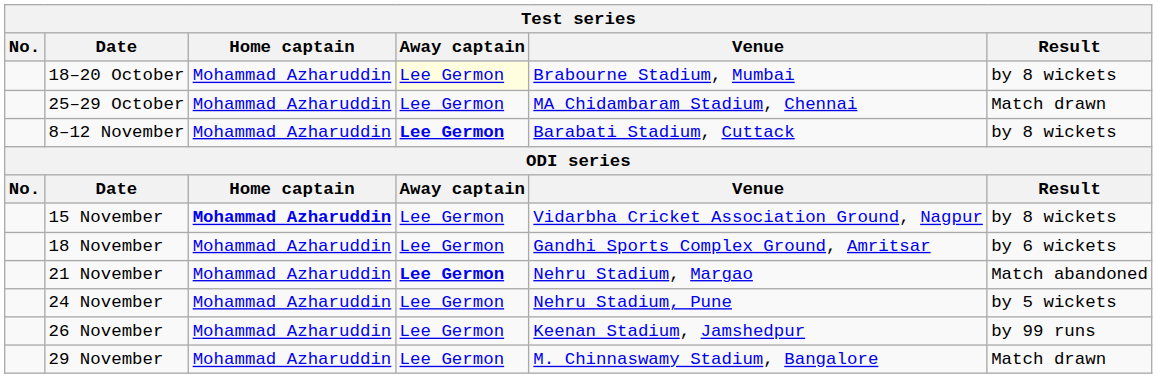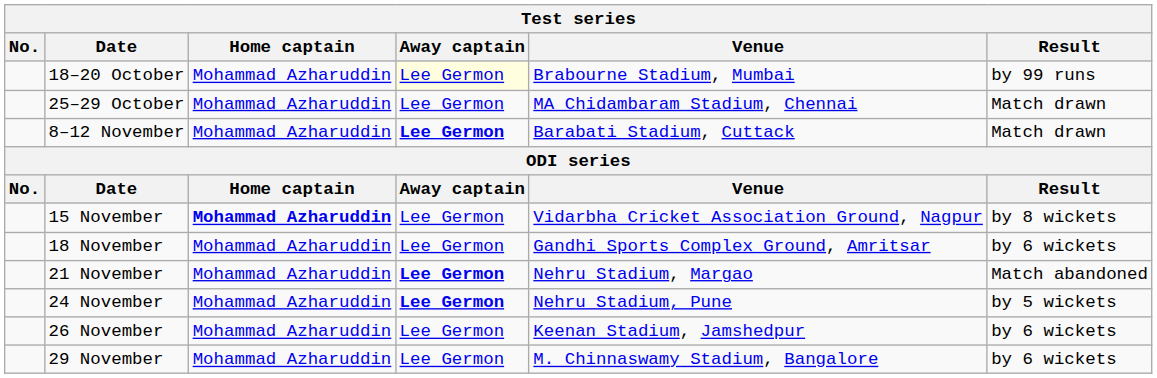18–20 October | Result: by 8 wickets -> by 99 runs
8–12 November | Result: by 8 wickets -> Match drawn
24 November | Away captain: normal -> bold
26 November | Result: by 99 runs -> by 6 wickets
29 November | Result: Match drawn -> by 6 wickets
